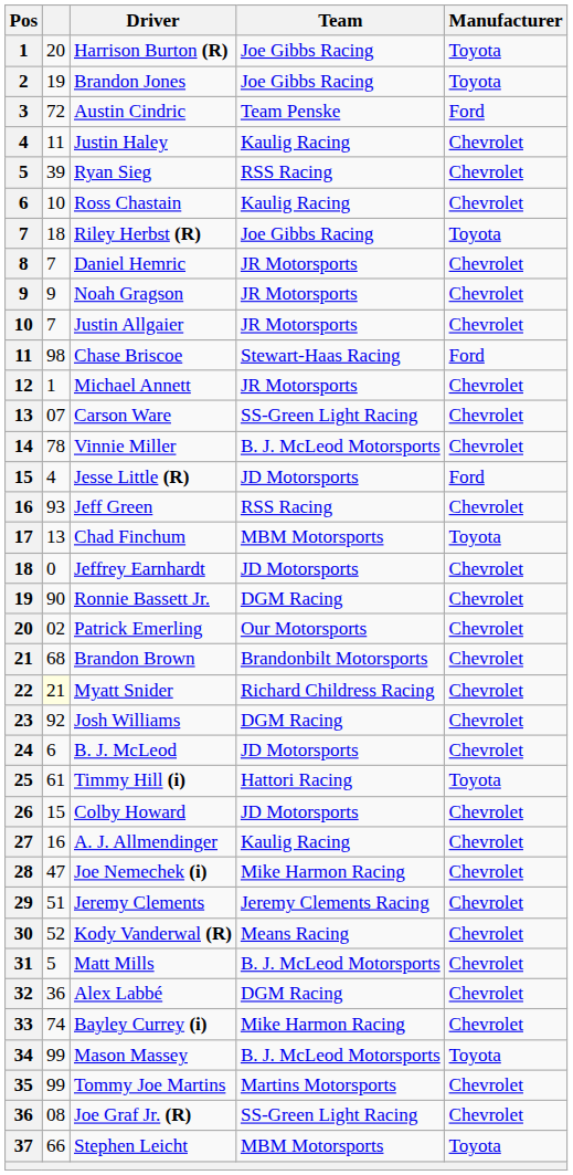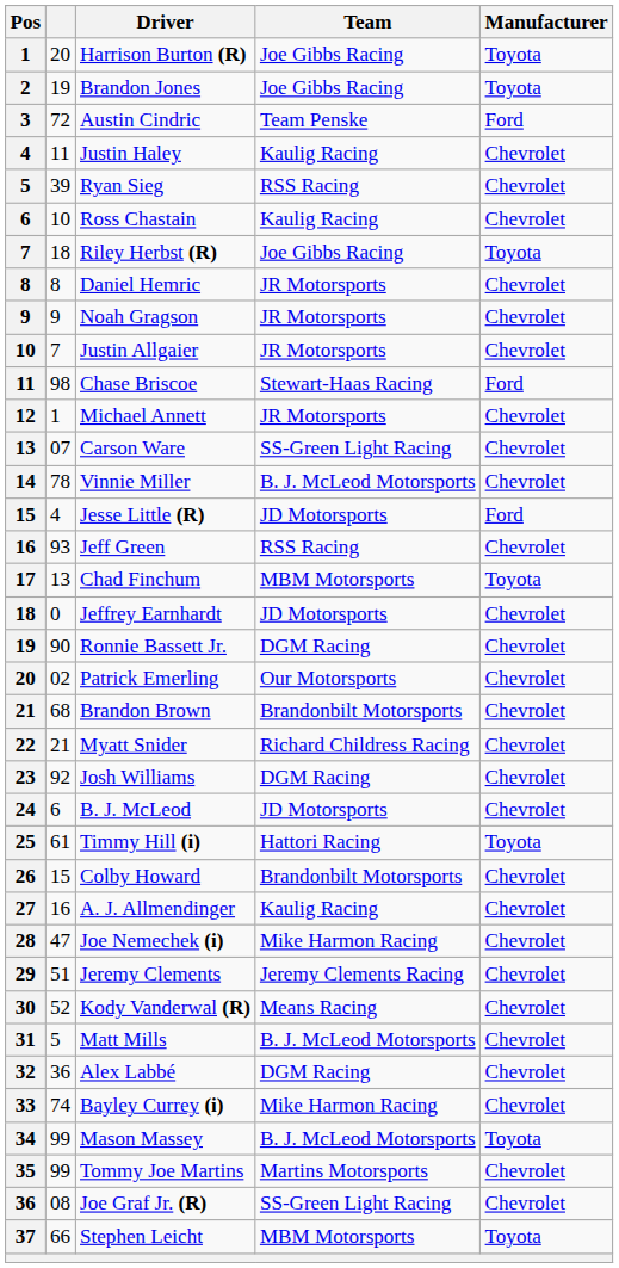Daniel Hemric | column 2: 7 -> 8
Myatt Snider | column 2: lightyellow background -> no background
Colby Howard | Team: JD Motorsports -> Brandonbilt Motorsports
